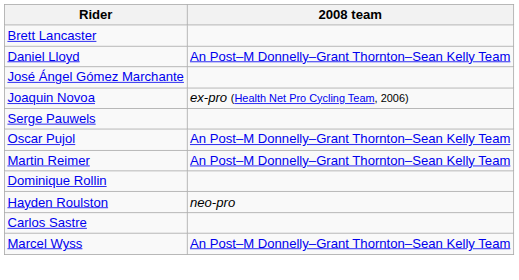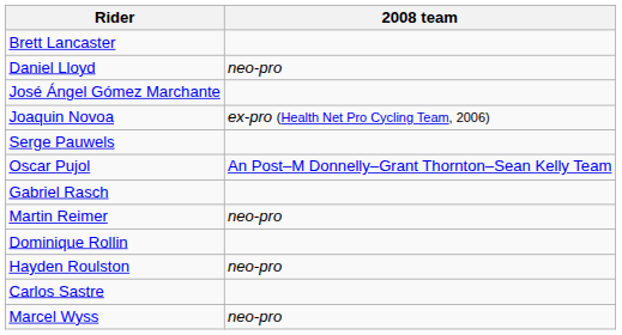Daniel Lloyd | 2008 team: An Post–M Donnelly–Grant Thornton–Sean Kelly Team -> neo-pro
+ row: Gabriel Rasch
Martin Reimer | 2008 team: An Post–M Donnelly–Grant Thornton–Sean Kelly Team -> neo-pro
Marcel Wyss | 2008 team: An Post–M Donnelly–Grant Thornton–Sean Kelly Team -> neo-pro
